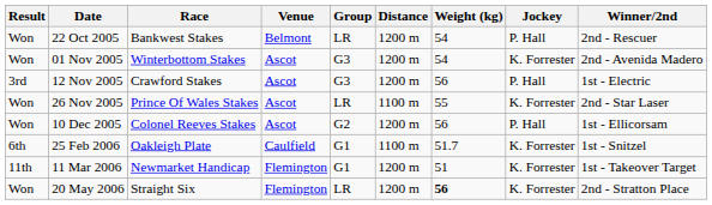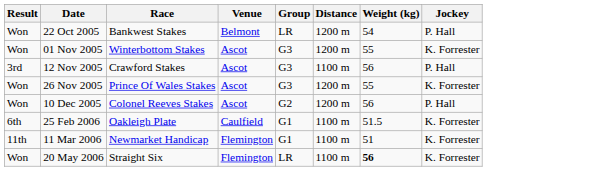- column: Winner/2nd | 2nd - Rescuer | 2nd - Avenida Madero | 1st - Electric | 2nd - Star Laser | 1st - Ellicorsam | 1st - Snitzel | 1st - Takeover Target | 2nd - Stratton Place
01 Nov 2005 | Weight (kg): 54 -> 55
12 Nov 2005 | Distance: 1200 m -> 1100 m
26 Nov 2005 | Group: LR -> G3
26 Nov 2005 | Distance: 1100 m -> 1200 m
25 Feb 2006 | Weight (kg): 51.7 -> 51.5
11 Mar 2006 | Distance: 1200 m -> 1100 m
20 May 2006 | Distance: 1200 m -> 1100 m
